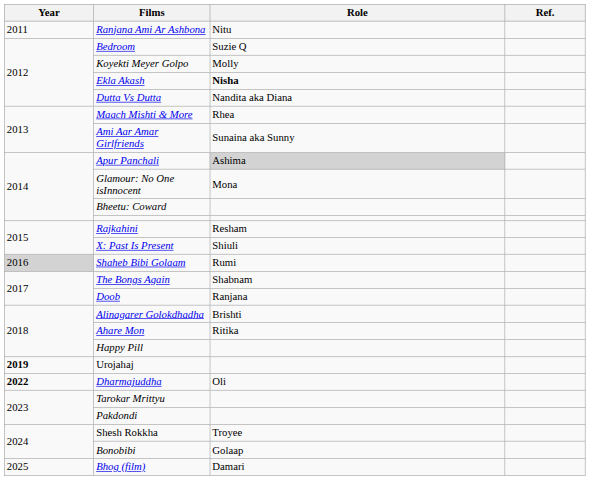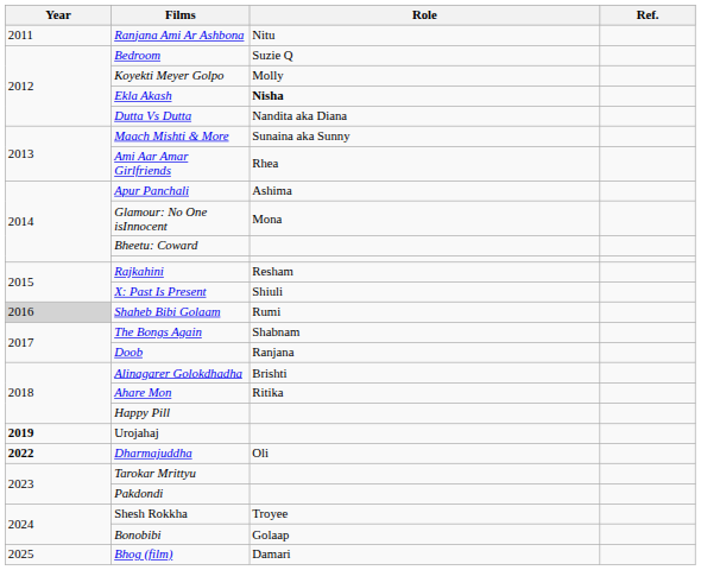Maach Mishti & More | Role: Rhea -> Sunaina aka Sunny
Ami Aar Amar Girlfriends | Role: Sunaina aka Sunny -> Rhea
Apur Panchali | Role: lightgrey background -> no background
